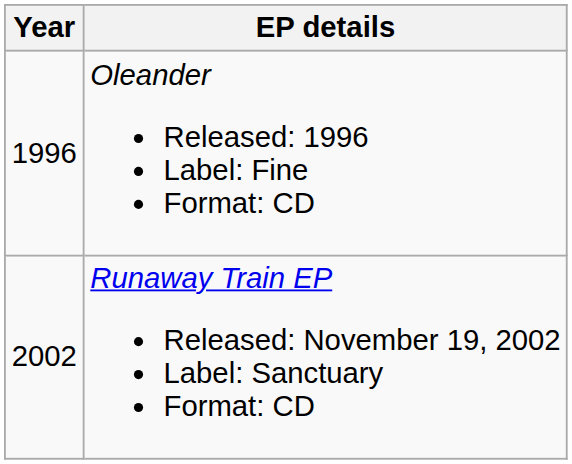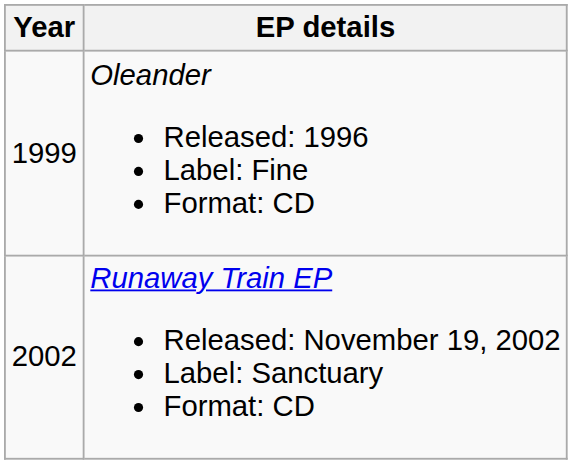Oleander Released: 1996 Label: Fine Format: CD | Year: 1996 -> 1999
